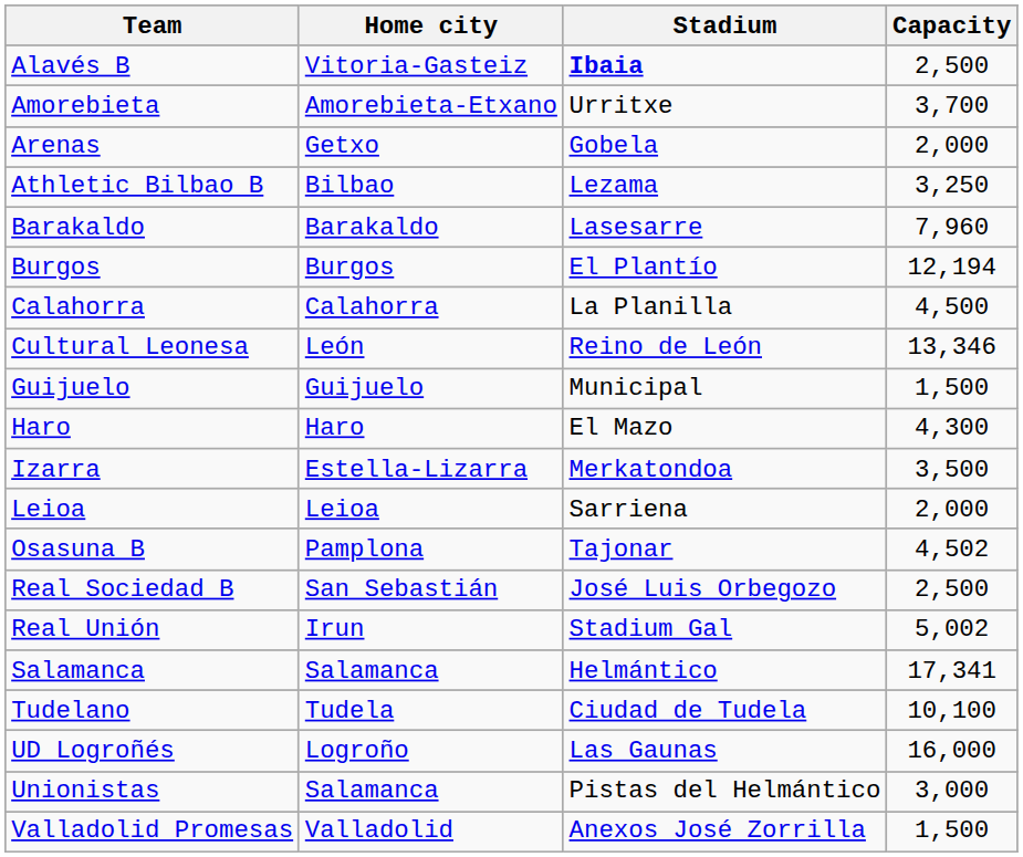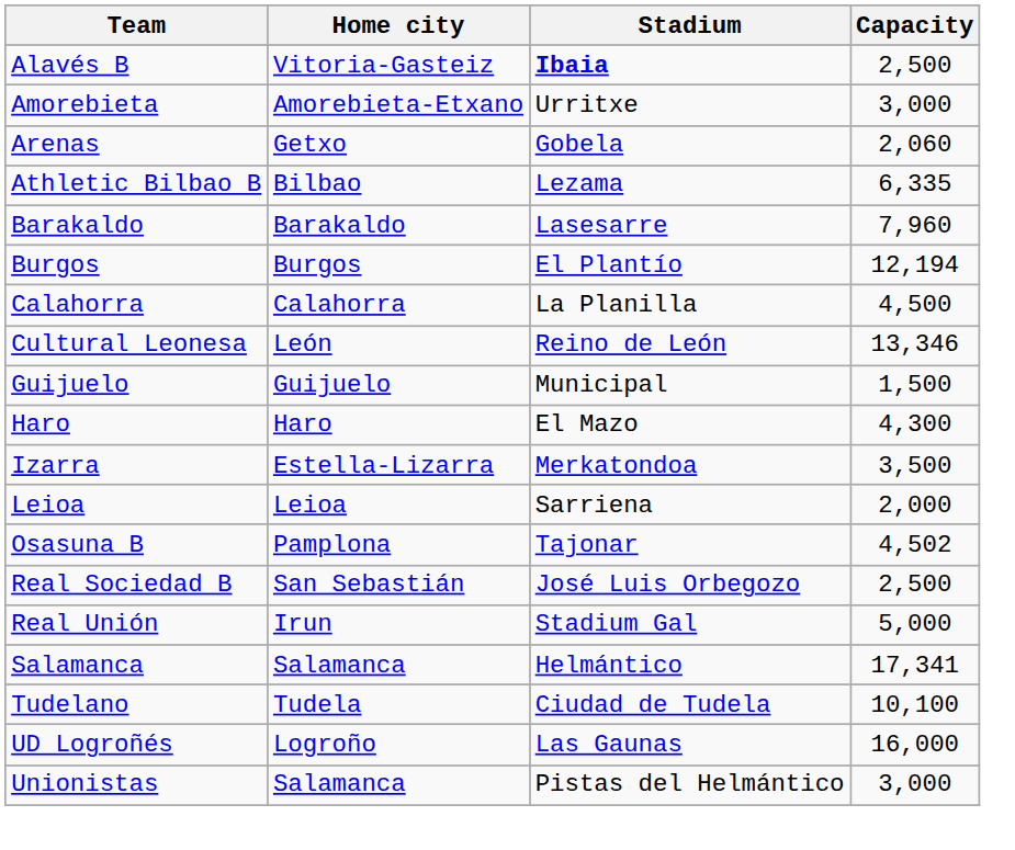Amorebieta | Capacity: 3,700 -> 3,000
Arenas | Capacity: 2,000 -> 2,060
Athletic Bilbao B | Capacity: 3,250 -> 6,335
Real Unión | Capacity: 5,002 -> 5,000
- row: Valladolid Promesas | Valladolid | Anexos José Zorrilla | 1,500
